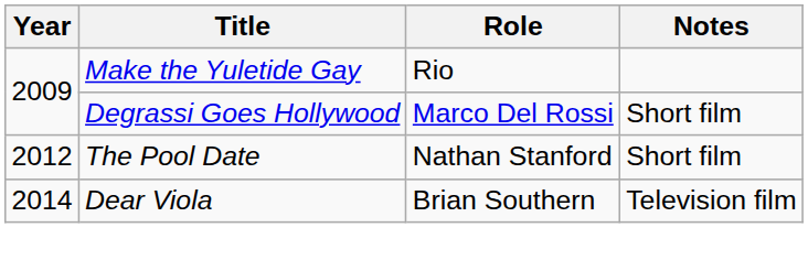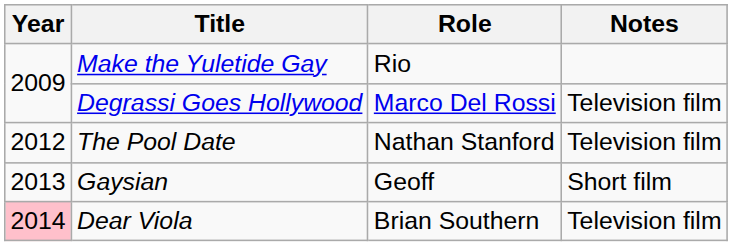Degrassi Goes Hollywood | Notes: Short film -> Television film
The Pool Date | Notes: Short film -> Television film
+ row: 2013 | Gaysian | Geoff | Short film
Dear Viola | Year: no background -> pink background
